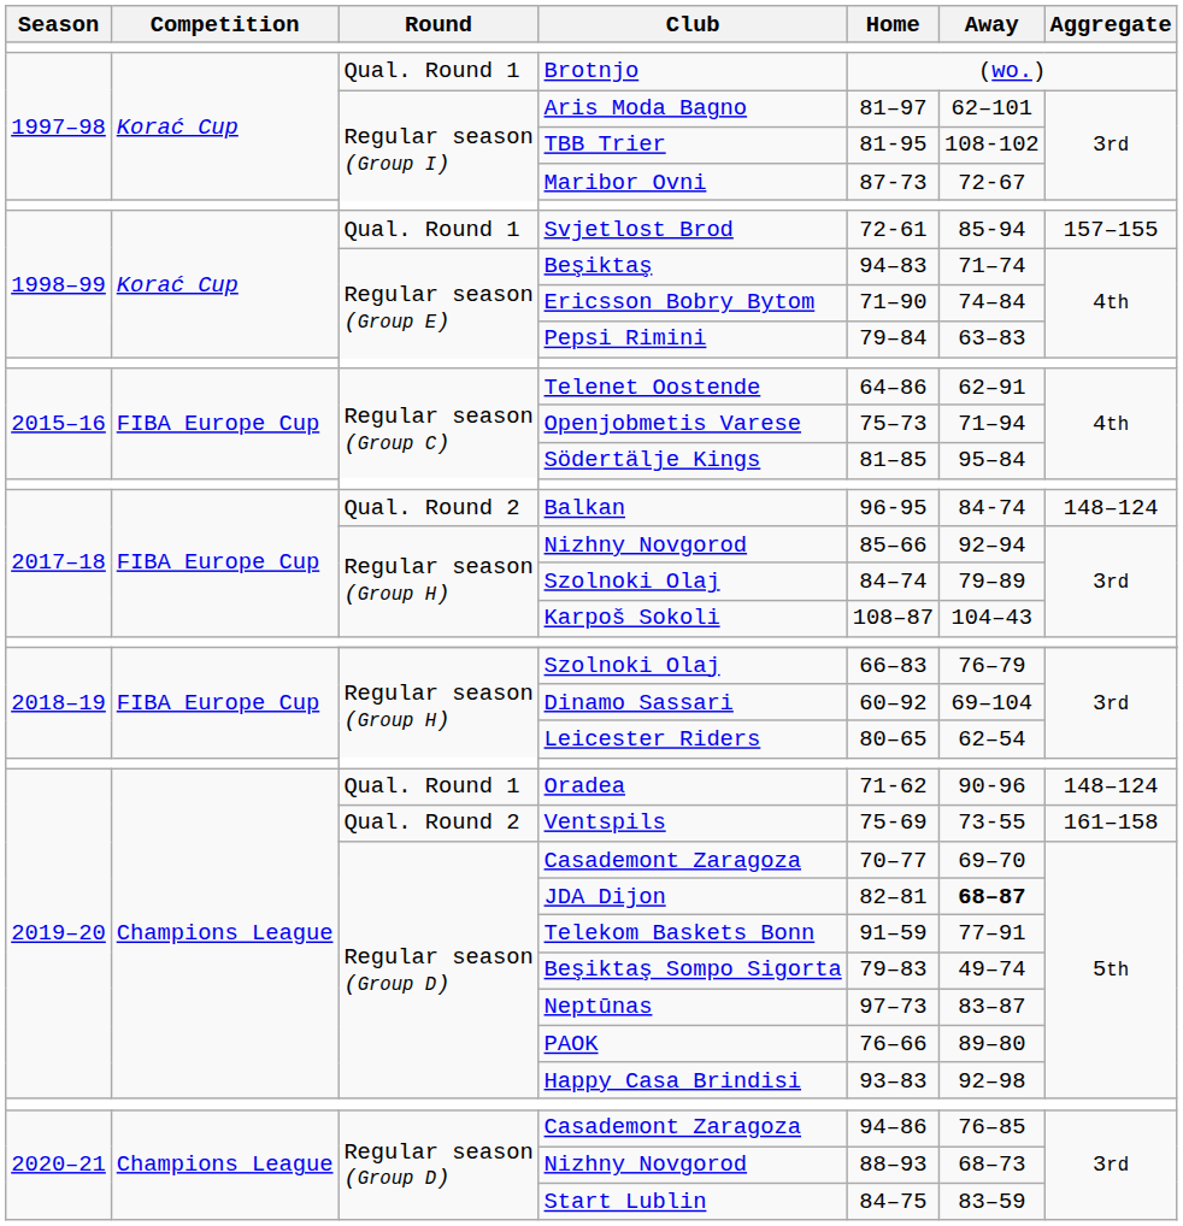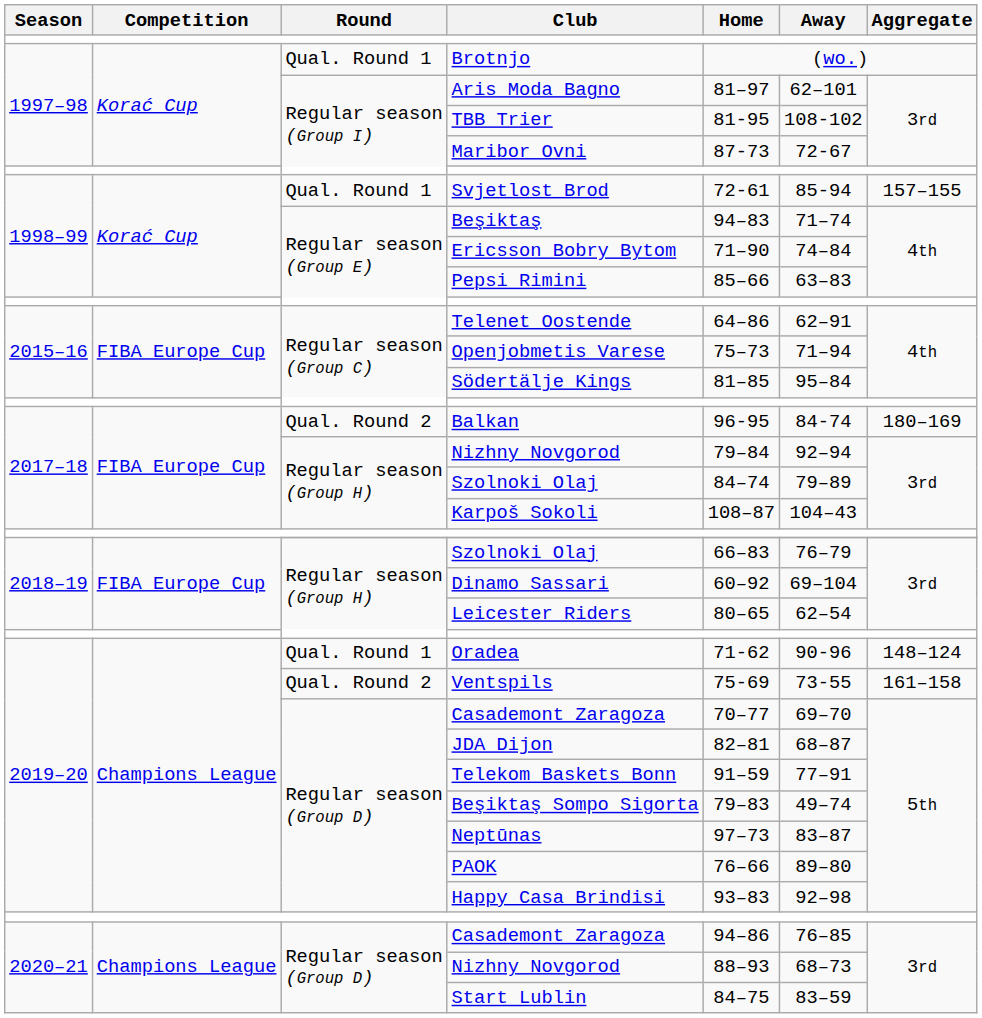Pepsi Rimini | Home: 79–84 -> 85–66
Balkan | Aggregate: 148–124 -> 180–169
2017–18 / Nizhny Novgorod | Home: 85–66 -> 79–84
JDA Dijon | Away: bold -> normal
